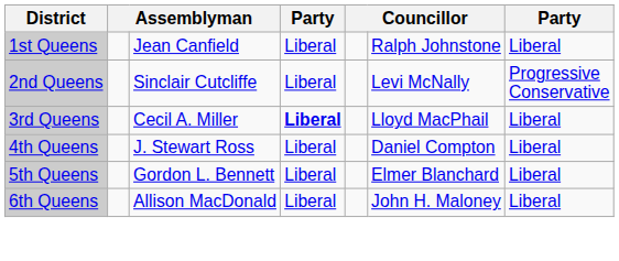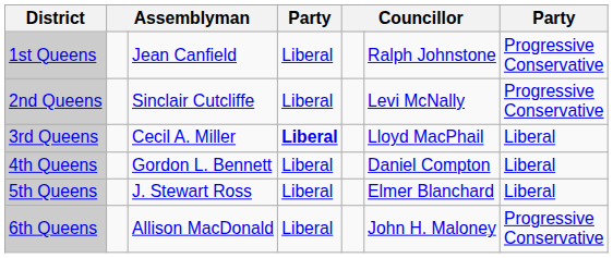1st Queens | column 7: Liberal -> Progressive Conservative
4th Queens | column 3: J. Stewart Ross -> Gordon L. Bennett
5th Queens | column 3: Gordon L. Bennett -> J. Stewart Ross
6th Queens | column 7: Liberal -> Progressive Conservative
